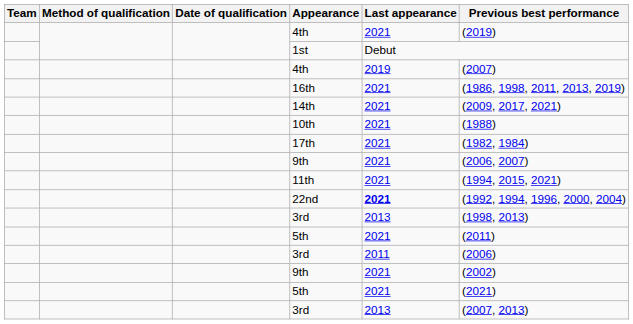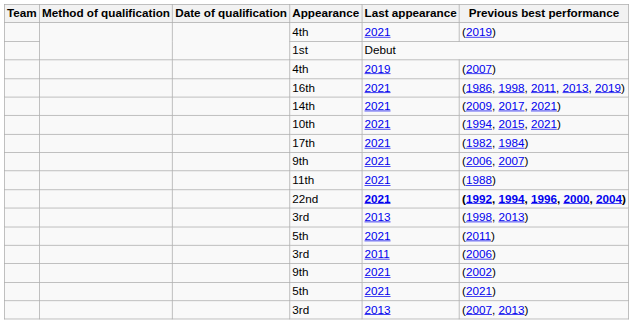10th | Previous best performance: (1988) -> (1994, 2015, 2021)
11th | Previous best performance: (1994, 2015, 2021) -> (1988)
22nd | Previous best performance: normal -> bold
